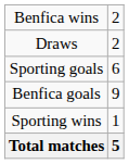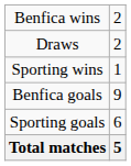rows swapped: Sporting wins <-> Sporting goals
